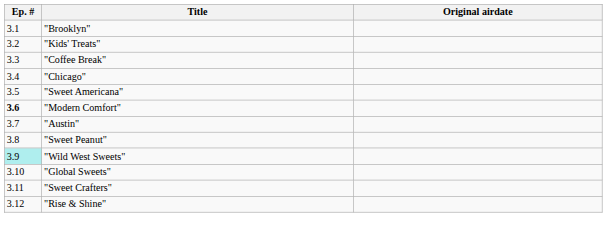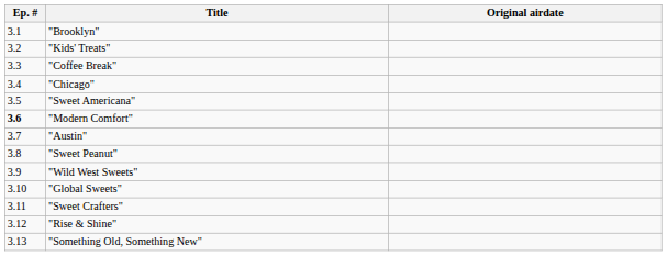"Wild West Sweets" | Ep. #: paleturquoise background -> no background
+ row: 3.13 | "Something Old, Something New"
